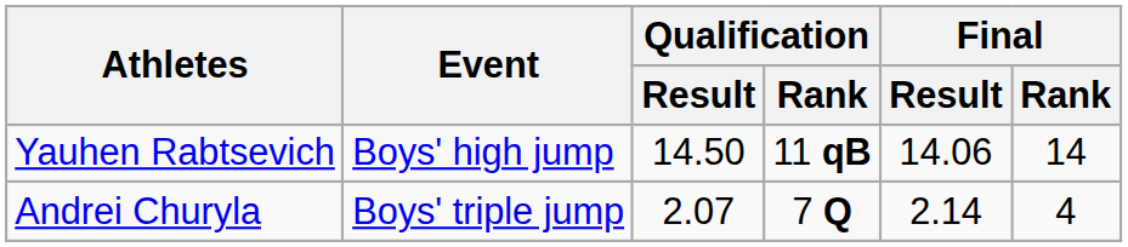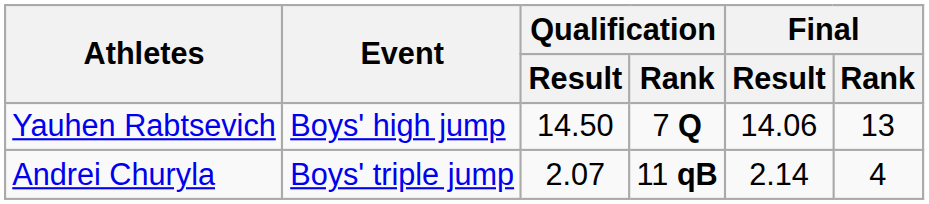Yauhen Rabtsevich | Qualification / Rank: 11 qB -> 7 Q
Yauhen Rabtsevich | Final / Rank: 14 -> 13
Andrei Churyla | Qualification / Rank: 7 Q -> 11 qB
